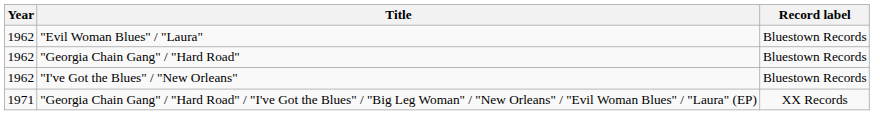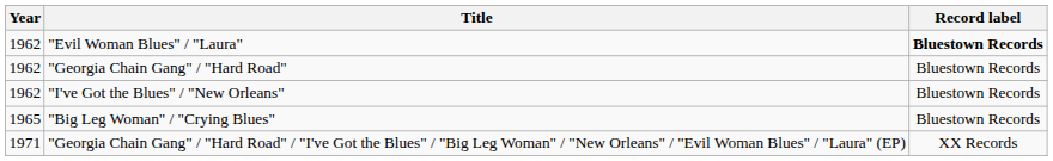"Evil Woman Blues" / "Laura" | Record label: normal -> bold
+ row: 1965 | "Big Leg Woman" / "Crying Blues" | Bluestown Records
